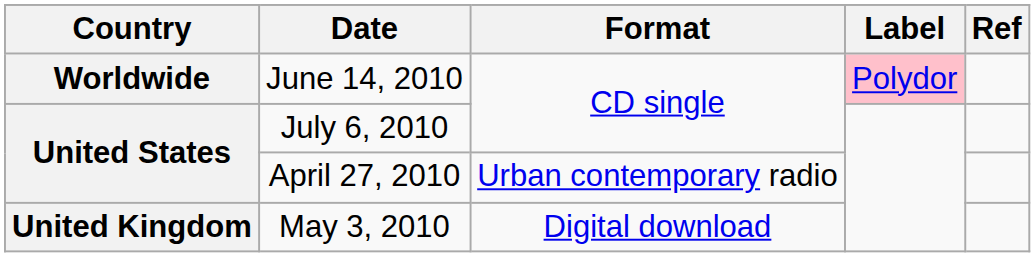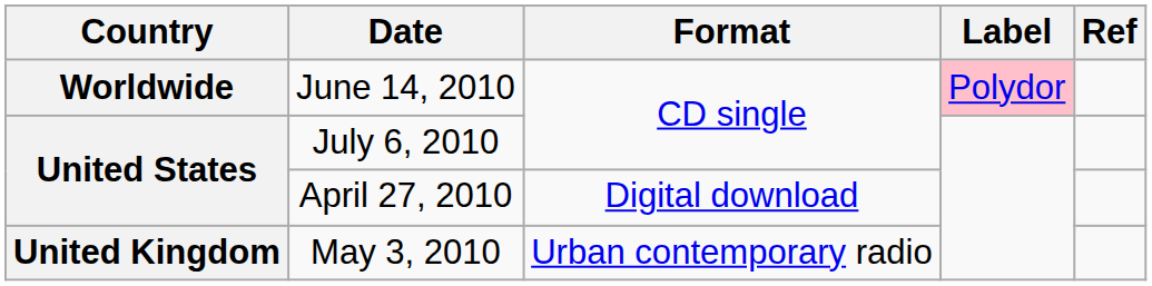April 27, 2010 | Format: Urban contemporary radio -> Digital download
May 3, 2010 | Format: Digital download -> Urban contemporary radio
